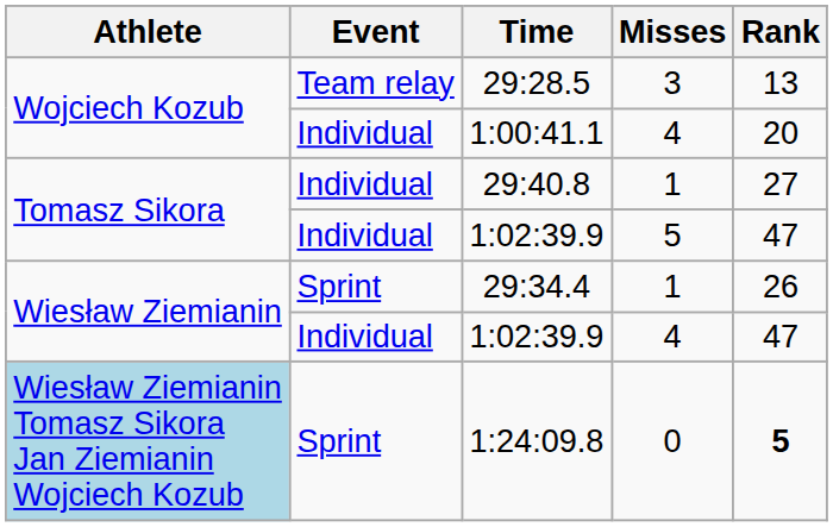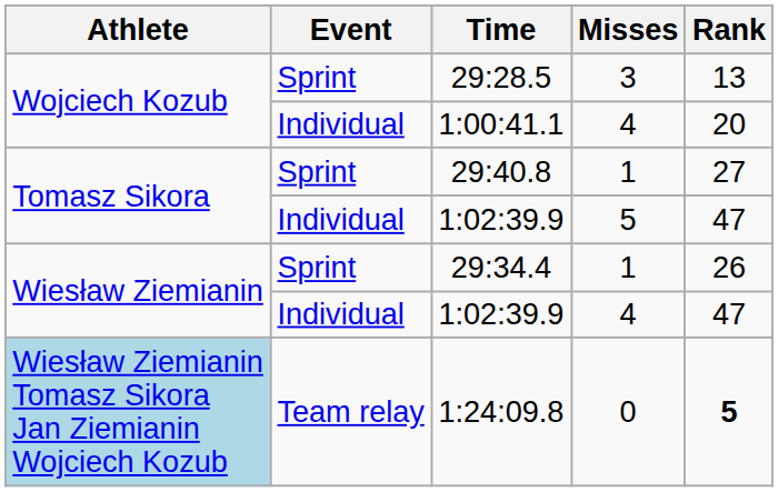29:28.5 | Event: Team relay -> Sprint
29:40.8 | Event: Individual -> Sprint
1:24:09.8 | Event: Sprint -> Team relay
